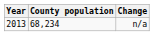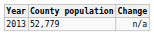n/a | County population: 68,234 -> 52,779
